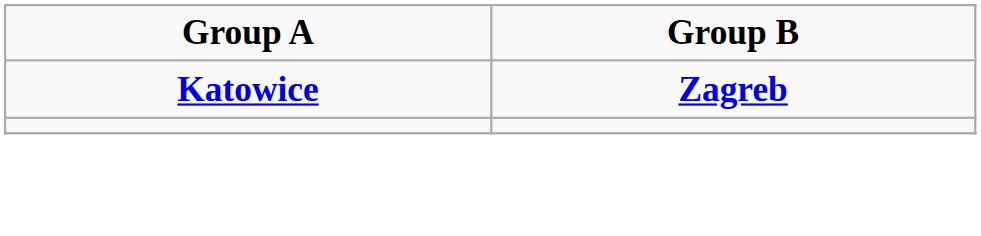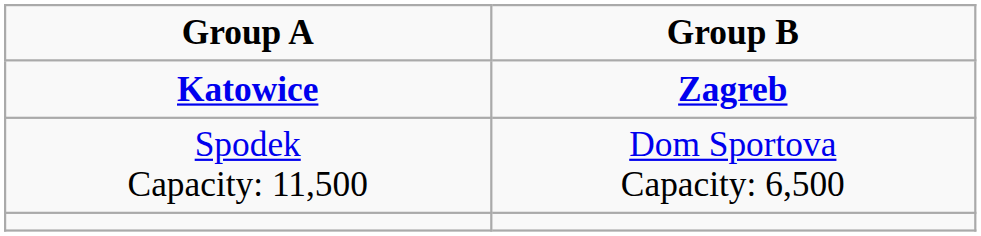+ row: Spodek Capacity: 11,500 | Dom Sportova Capacity: 6,500
